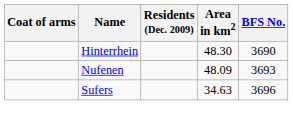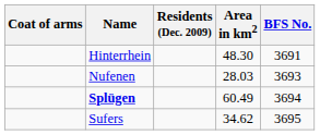Hinterrhein | BFS No.: 3690 -> 3691
Nufenen | Area in km2: 48.09 -> 28.03
+ row: Splügen | 60.49 | 3694
Sufers | Area in km2: 34.63 -> 34.62
Sufers | BFS No.: 3696 -> 3695
